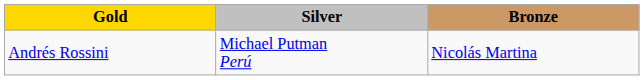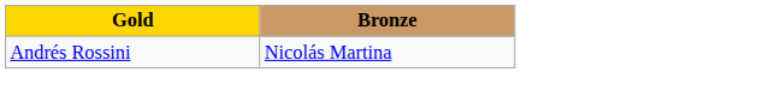- column: Silver | Michael Putman Perú
